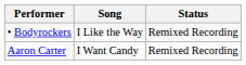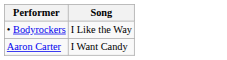- column: Status | Remixed Recording | Remixed Recording
